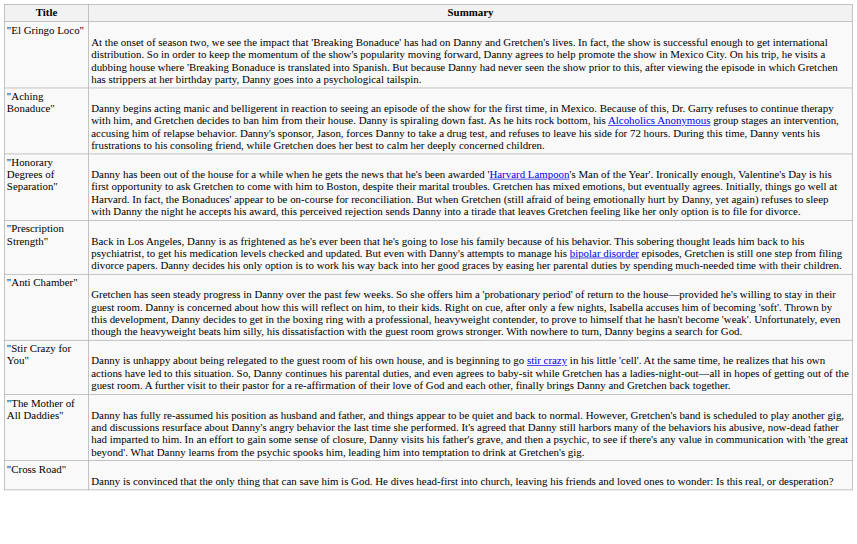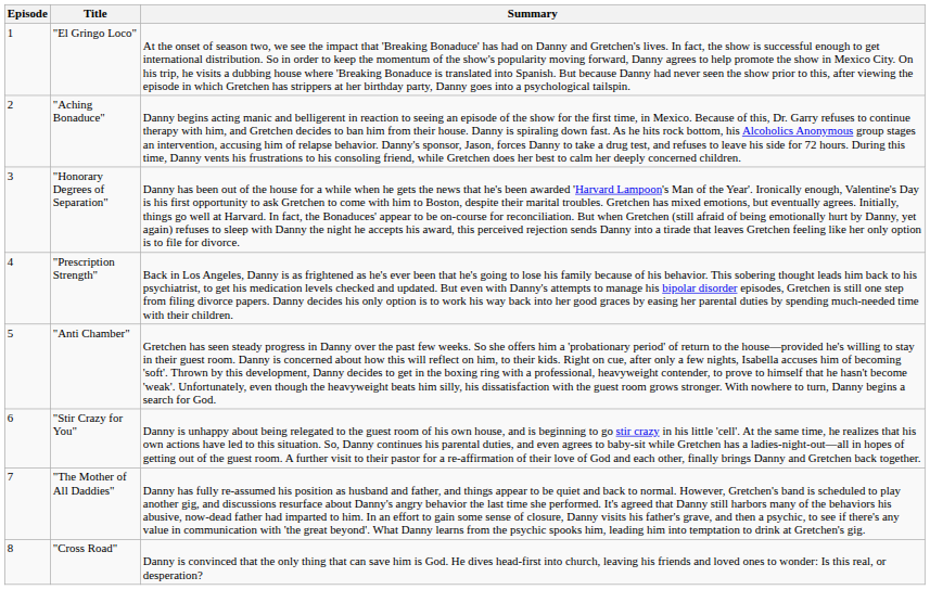+ column: Episode | 1 | 2 | 3 | 4 | 5 | 6 | 7 | 8
